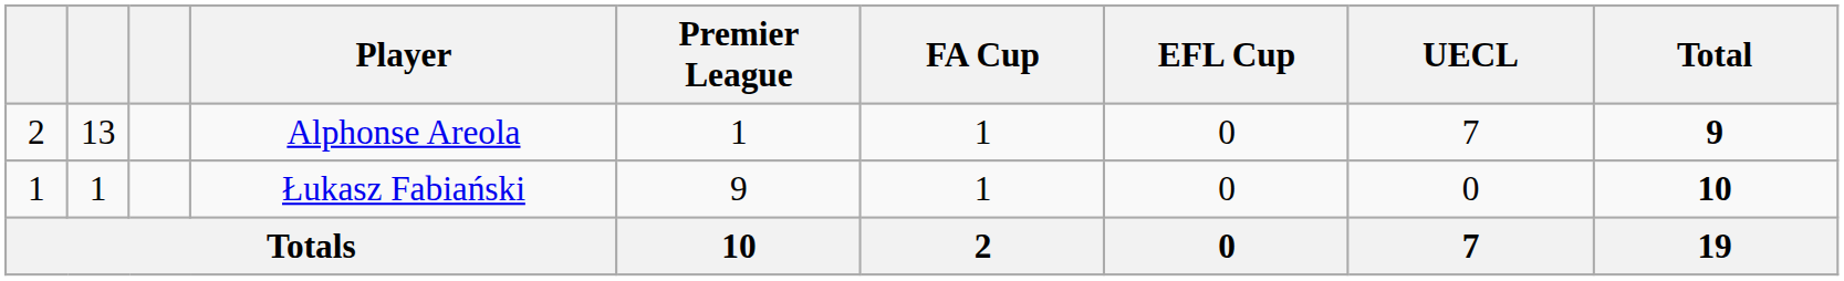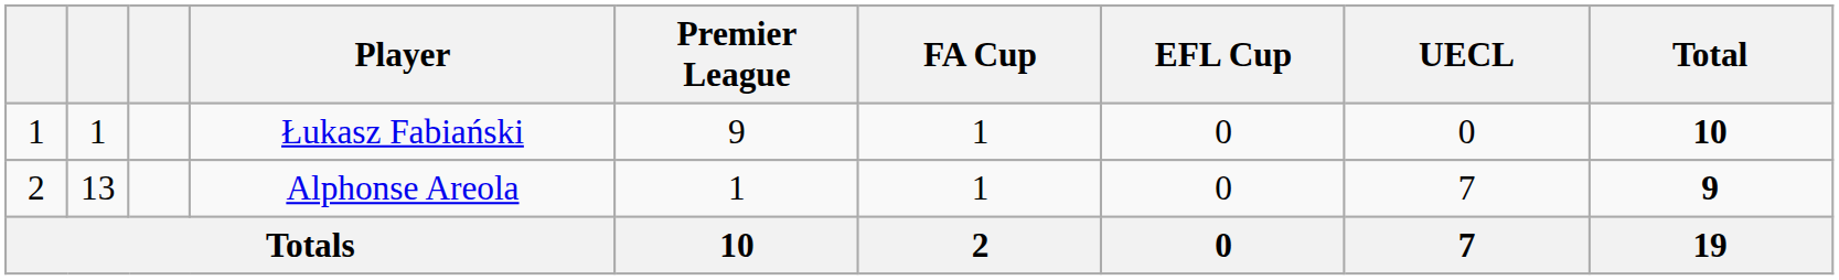rows swapped: Łukasz Fabiański <-> Alphonse Areola
